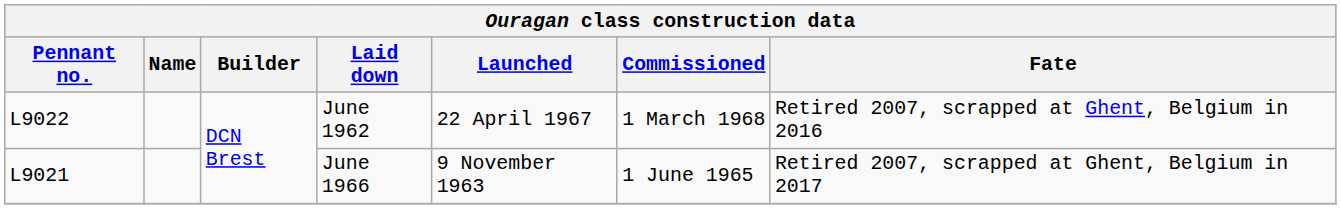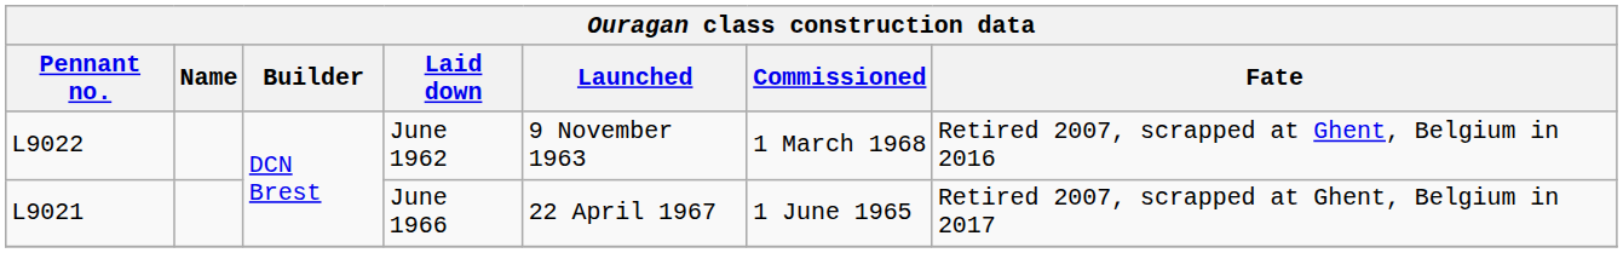June 1962 | Launched: 22 April 1967 -> 9 November 1963
June 1966 | Launched: 9 November 1963 -> 22 April 1967
